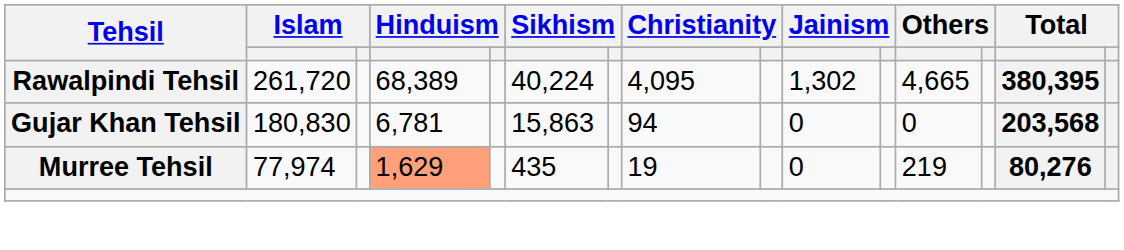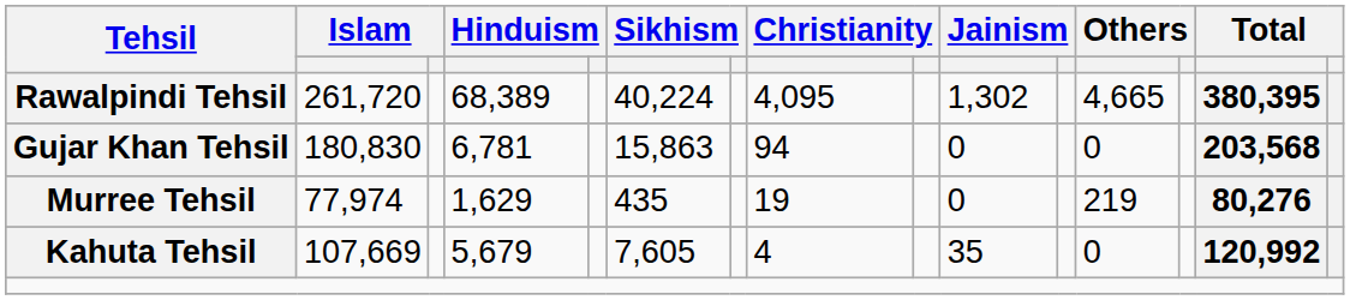Murree Tehsil | column 4: lightsalmon background -> no background
+ row: Kahuta Tehsil | 107,669 | 5,679 | 7,605 | 4 | 35 | 0 | 120,992
